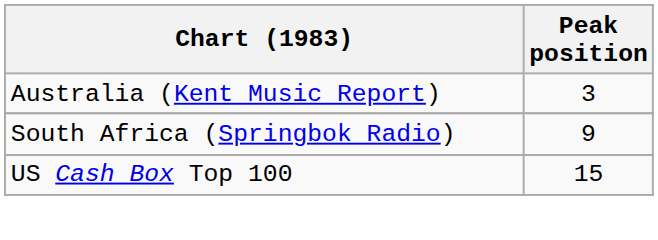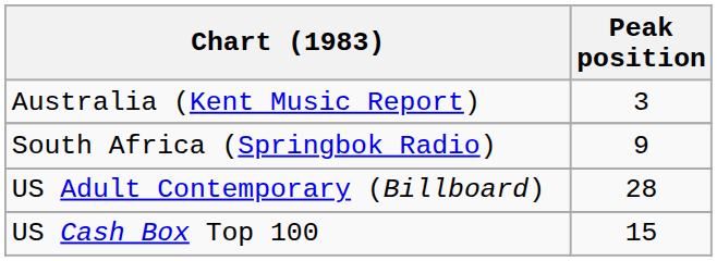+ row: US Adult Contemporary (Billboard) | 28
